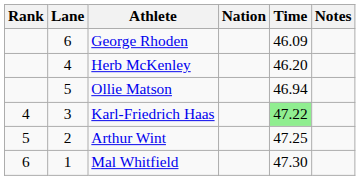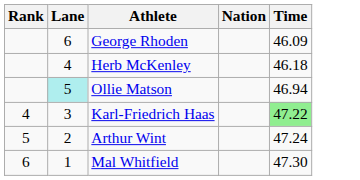- column: Notes
Herb McKenley | Time: 46.20 -> 46.18
Ollie Matson | Lane: no background -> paleturquoise background
Arthur Wint | Time: 47.25 -> 47.24
